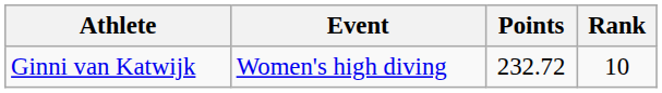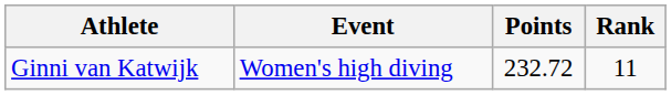Ginni van Katwijk | Rank: 10 -> 11
